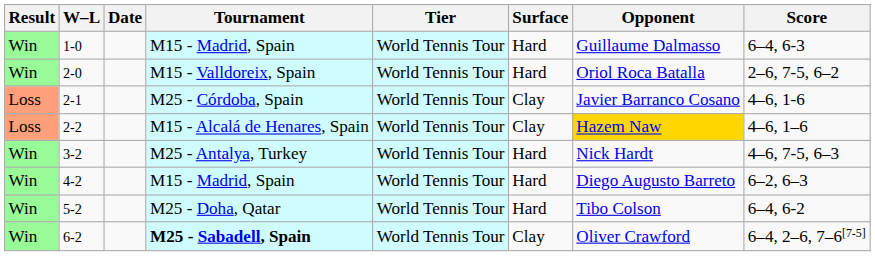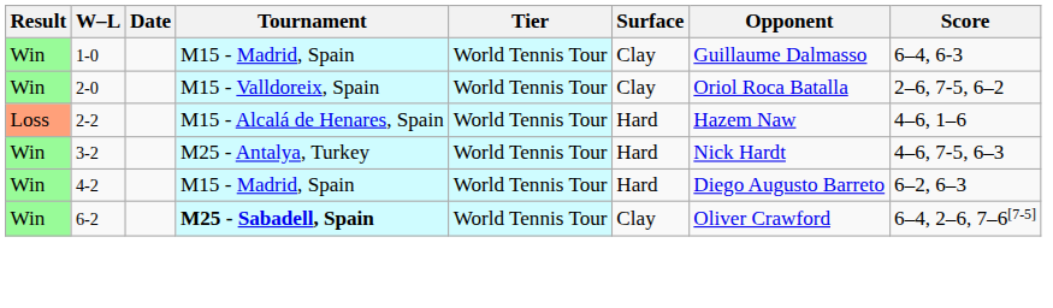1-0 | Surface: Hard -> Clay
2-0 | Surface: Hard -> Clay
- row: Loss | 2-1 | M25 - Córdoba, Spain | World Tennis Tour | Clay | Javier Barranco Cosano | 4–6, 1-6
2-2 | Surface: Clay -> Hard
2-2 | Opponent: gold background -> no background
- row: Win | 5-2 | M25 - Doha, Qatar | World Tennis Tour | Hard | Tibo Colson | 6–4, 6-2
